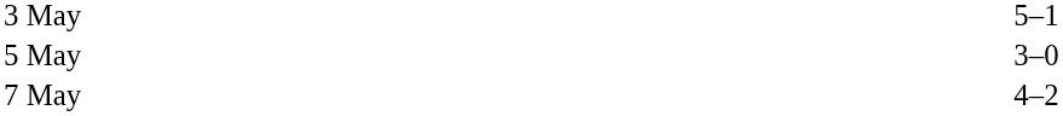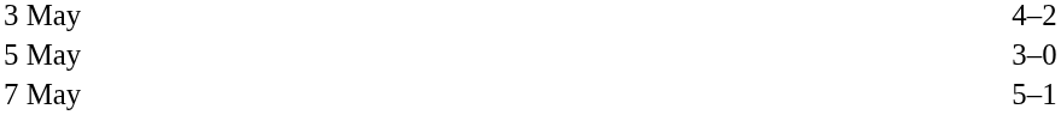3 May | column 3: 5–1 -> 4–2
7 May | column 3: 4–2 -> 5–1
